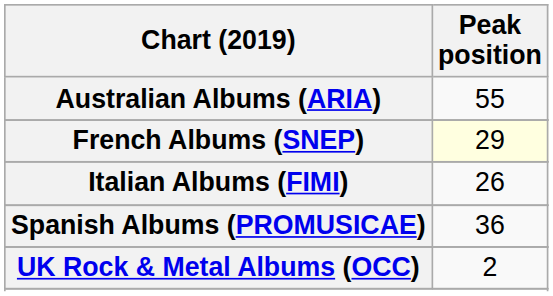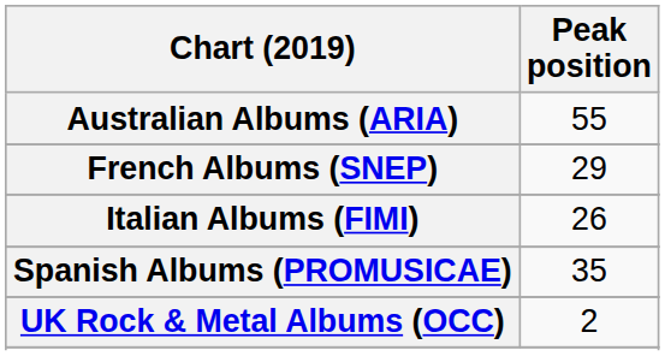French Albums (SNEP) | Peak position: lightyellow background -> no background
Spanish Albums (PROMUSICAE) | Peak position: 36 -> 35
